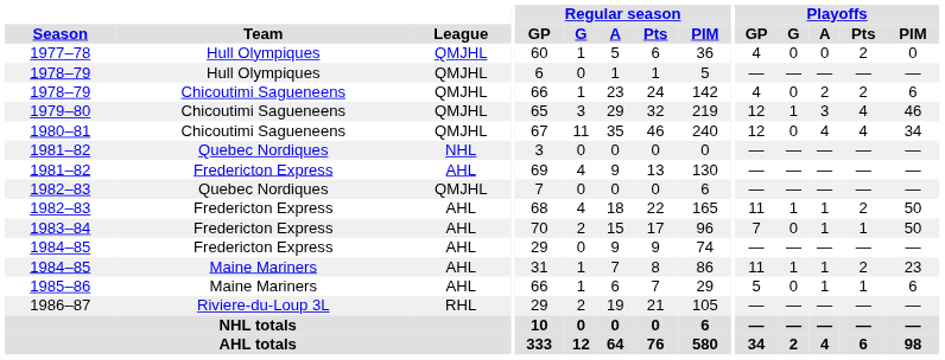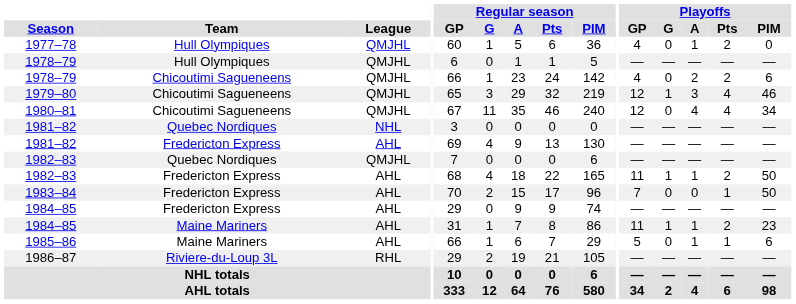1977–78 | Playoffs / A: 0 -> 1
1983–84 | Playoffs / A: 1 -> 0
